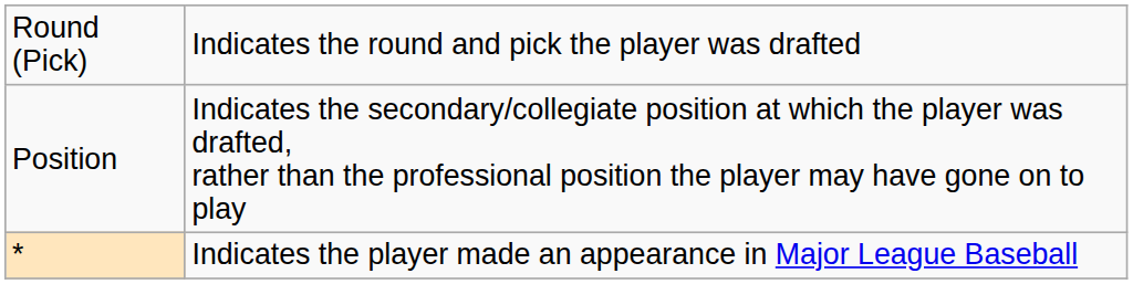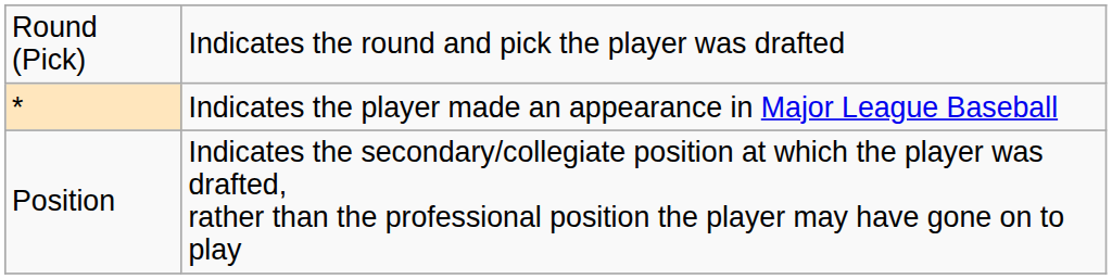rows swapped: Position <-> *
